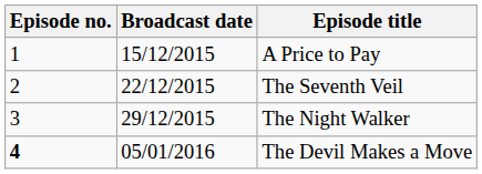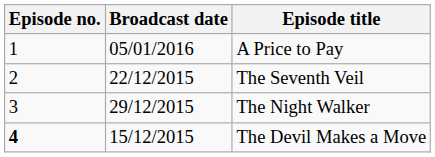A Price to Pay | Broadcast date: 15/12/2015 -> 05/01/2016
The Devil Makes a Move | Broadcast date: 05/01/2016 -> 15/12/2015
